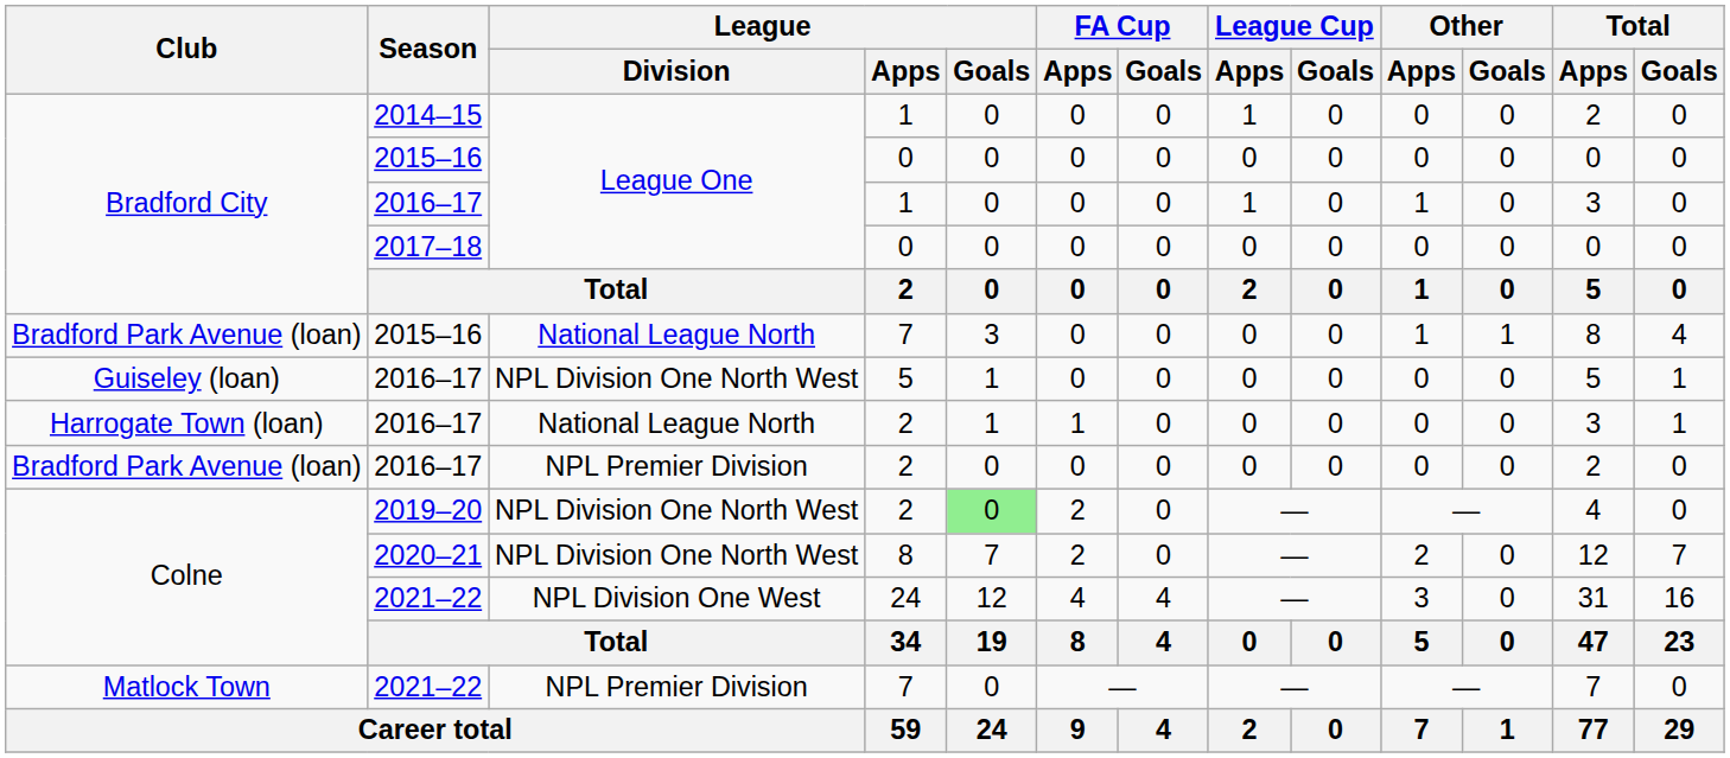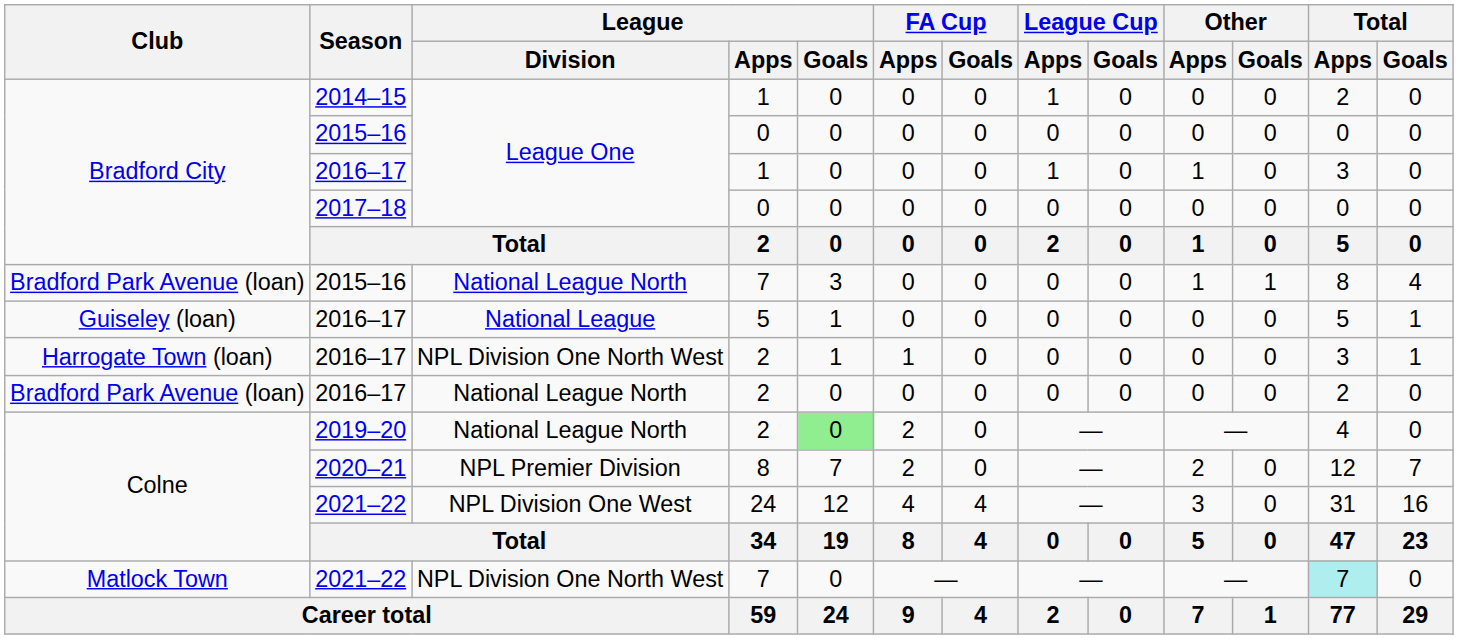Guiseley (loan) / 2016–17 | League / Division: NPL Division One North West -> National League
Harrogate Town (loan) / 2016–17 | League / Division: National League North -> NPL Division One North West
Bradford Park Avenue (loan) / 2016–17 | League / Division: NPL Premier Division -> National League North
2019–20 | League / Division: NPL Division One North West -> National League North
2020–21 | League / Division: NPL Division One North West -> NPL Premier Division
Matlock Town / 2021–22 | League / Division: NPL Premier Division -> NPL Division One North West
Matlock Town / 2021–22 | Total / Apps: no background -> paleturquoise background
